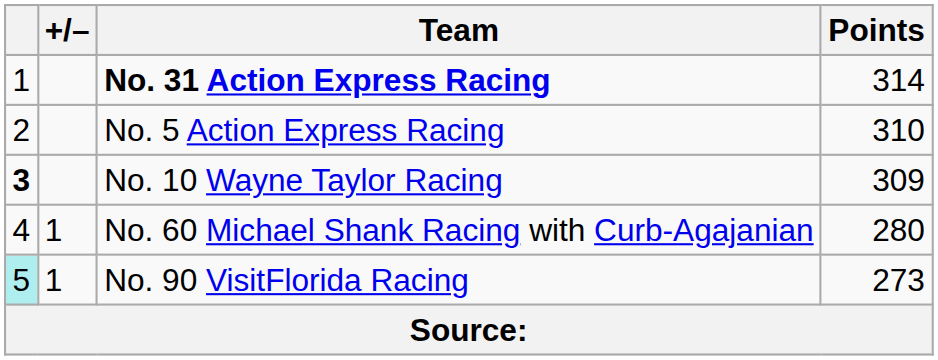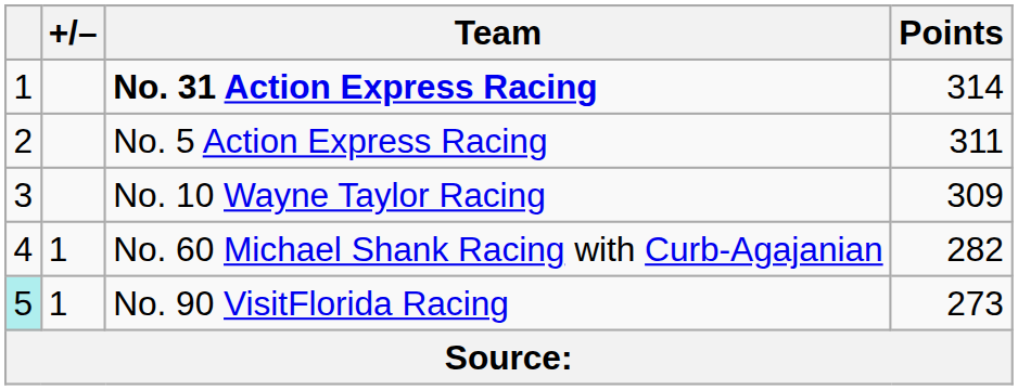No. 5 Action Express Racing | Points: 310 -> 311
No. 10 Wayne Taylor Racing | column 1: bold -> normal
No. 60 Michael Shank Racing with Curb-Agajanian | Points: 280 -> 282
